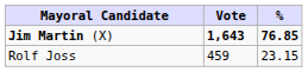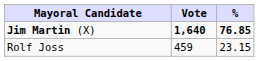Jim Martin (X) | Vote: 1,643 -> 1,640
